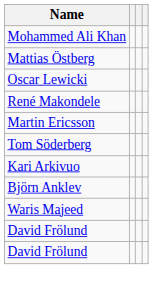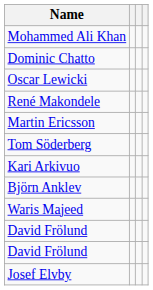+ row: Dominic Chatto
- row: Mattias Östberg
+ row: Josef Elvby
